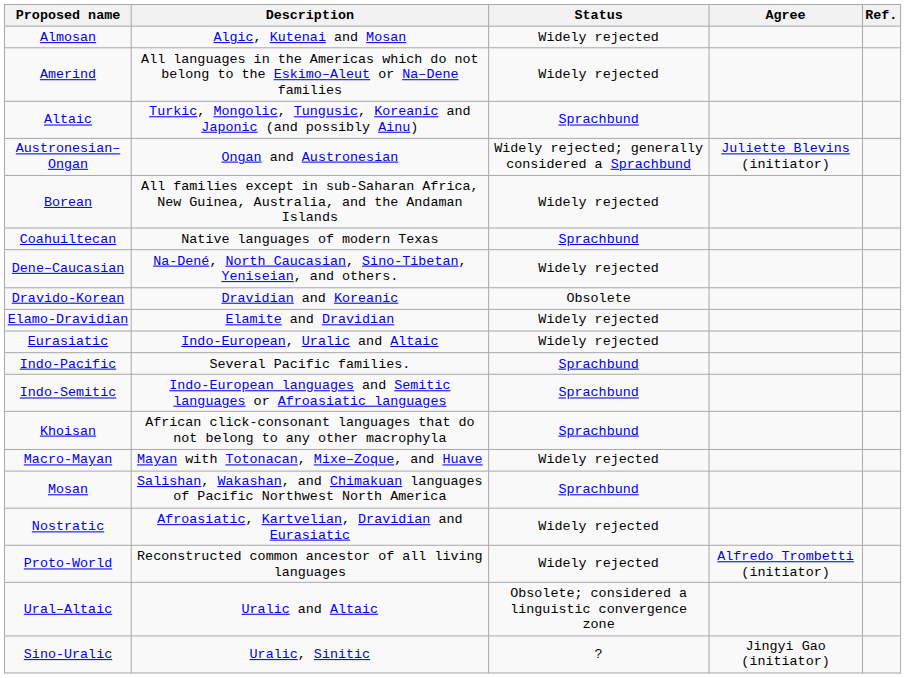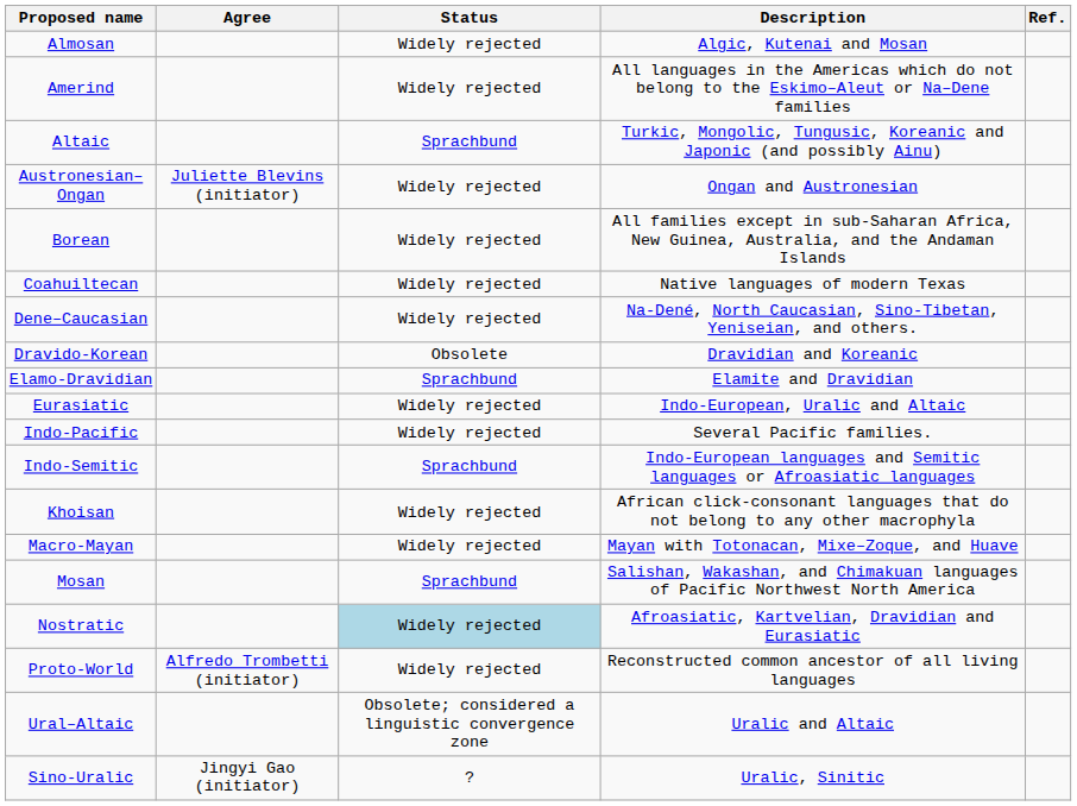columns swapped: Description <-> Agree
Austronesian–Ongan | Status: Widely rejected; generally considered a Sprachbund -> Widely rejected
Coahuiltecan | Status: Sprachbund -> Widely rejected
Elamo-Dravidian | Status: Widely rejected -> Sprachbund
Indo-Pacific | Status: Sprachbund -> Widely rejected
Khoisan | Status: Sprachbund -> Widely rejected
Nostratic | Status: no background -> lightblue background
